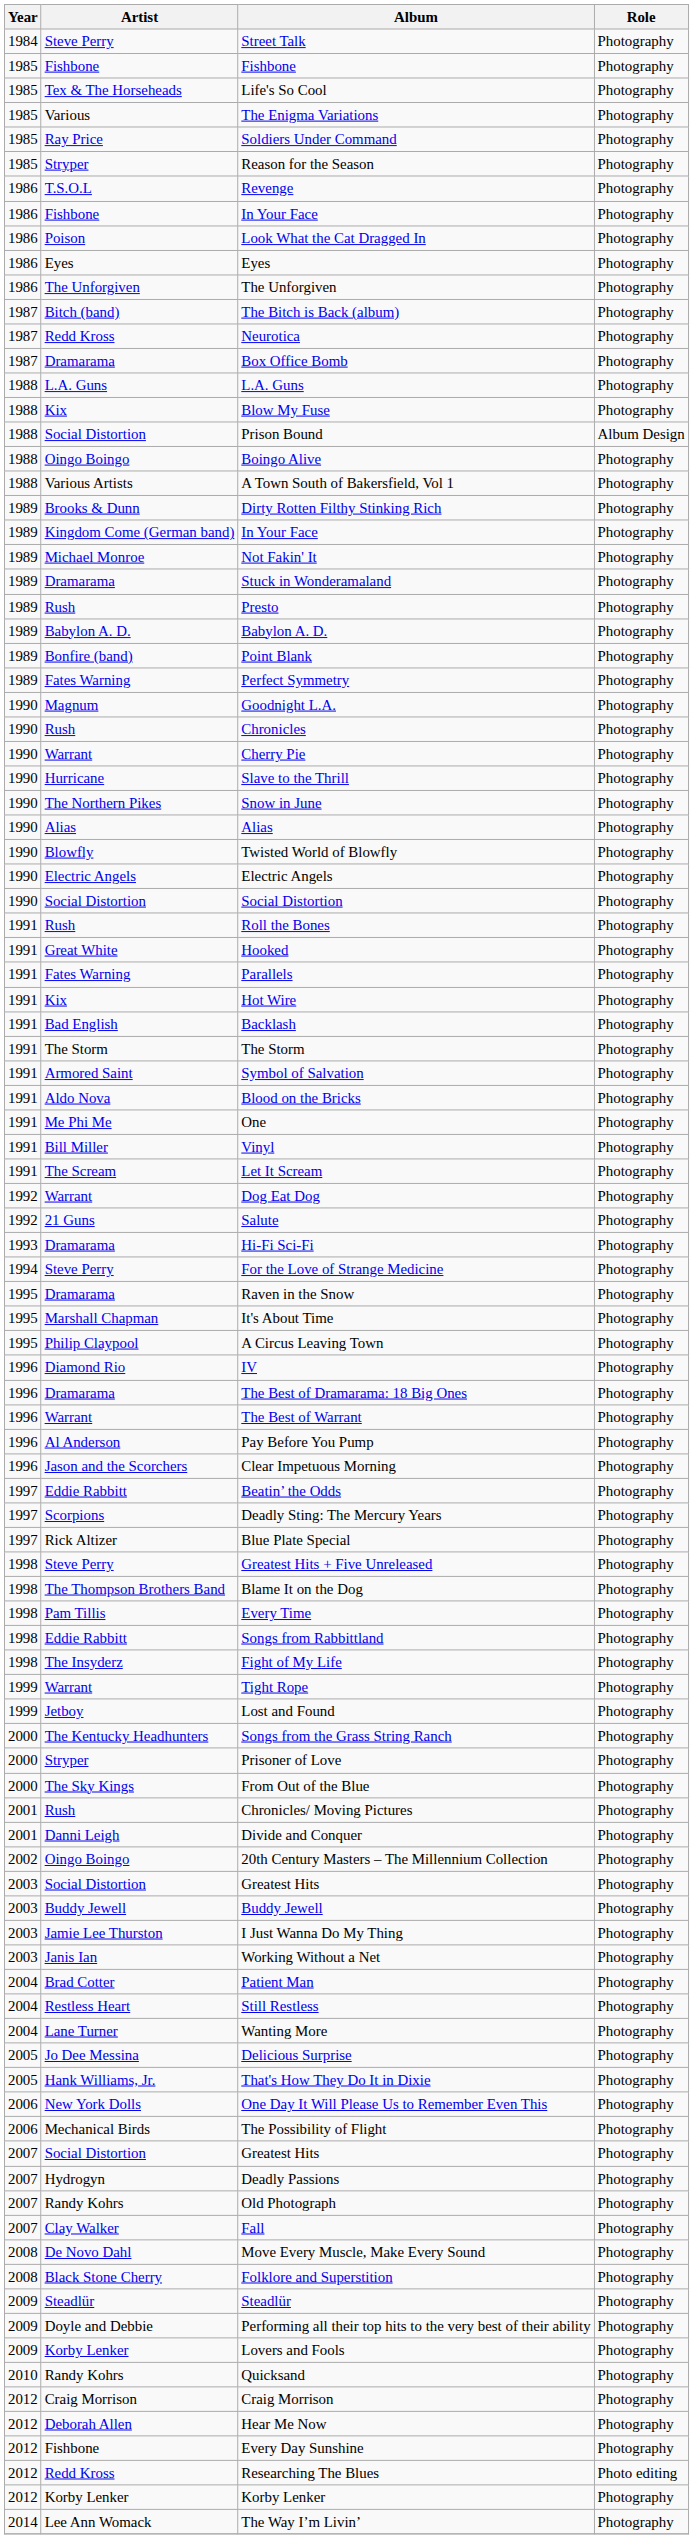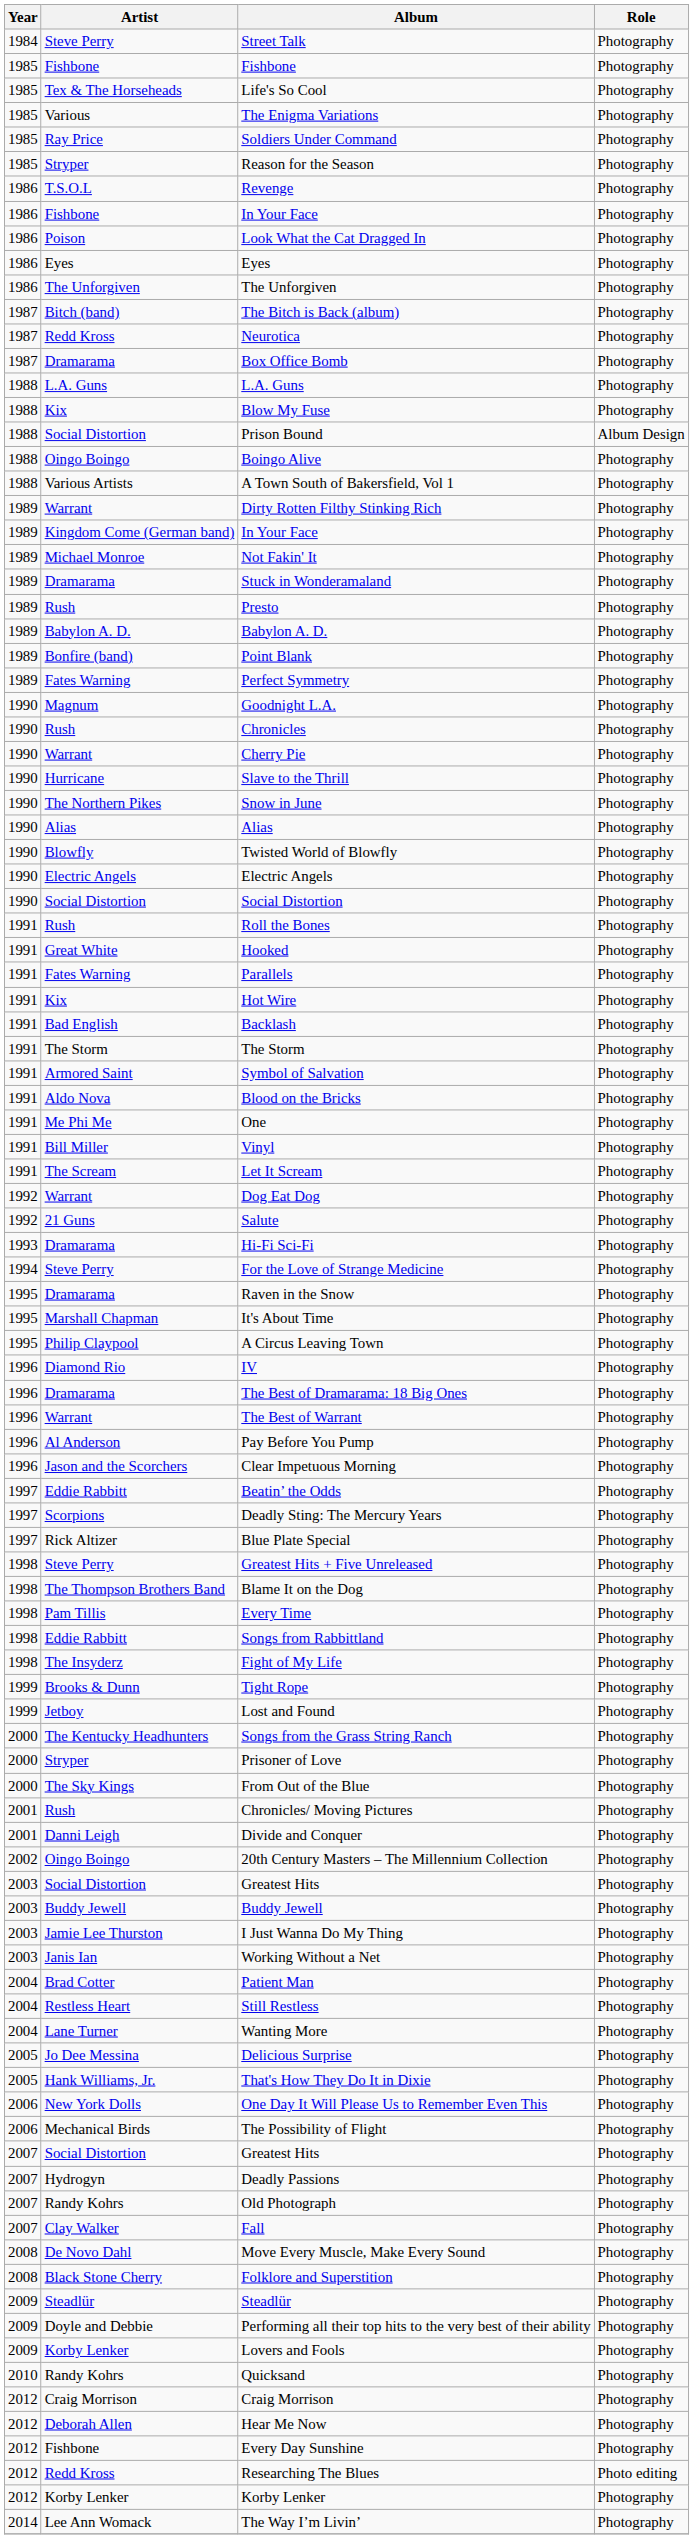Dirty Rotten Filthy Stinking Rich | Artist: Brooks & Dunn -> Warrant
Tight Rope | Artist: Warrant -> Brooks & Dunn
